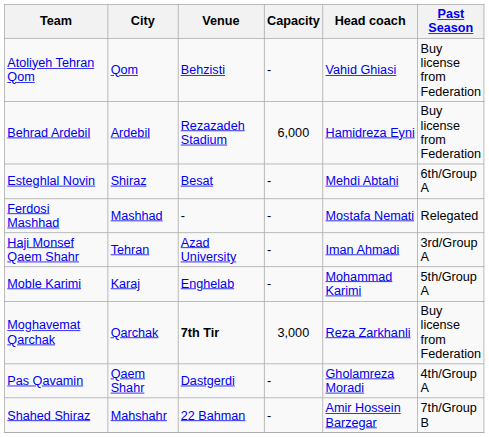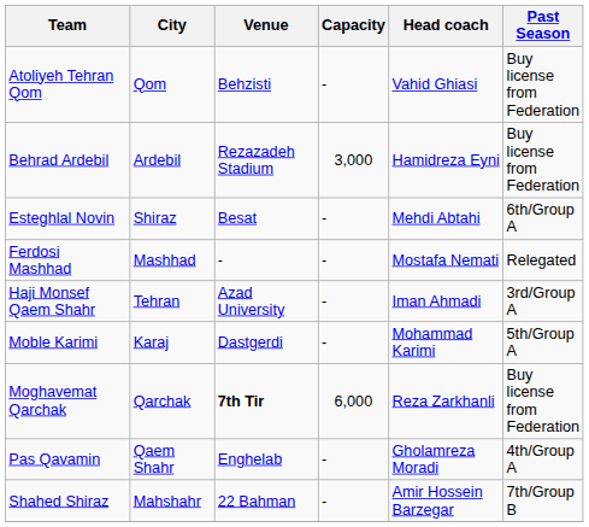Behrad Ardebil | Capacity: 6,000 -> 3,000
Moble Karimi | Venue: Enghelab -> Dastgerdi
Moghavemat Qarchak | Capacity: 3,000 -> 6,000
Pas Qavamin | Venue: Dastgerdi -> Enghelab
